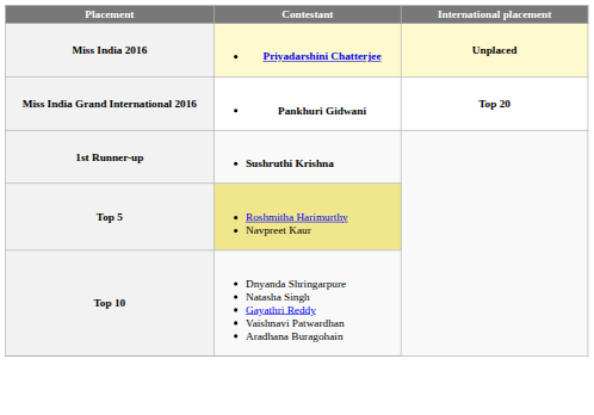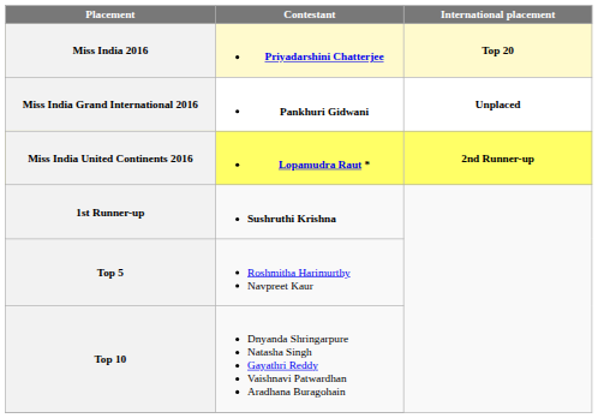Miss India 2016 | International placement: Unplaced -> Top 20
Miss India Grand International 2016 | International placement: Top 20 -> Unplaced
+ row: Miss India United Continents 2016 | Lopamudra Raut * | 2nd Runner-up
Top 5 | Contestant: khaki background -> no background
